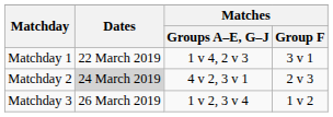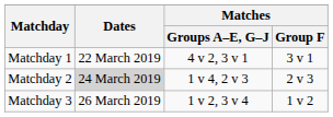Matchday 1 | Matches / Groups A–E, G–J: 1 v 4, 2 v 3 -> 4 v 2, 3 v 1
Matchday 2 | Matches / Groups A–E, G–J: 4 v 2, 3 v 1 -> 1 v 4, 2 v 3
